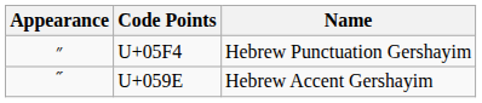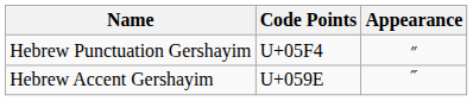columns swapped: Appearance <-> Name
